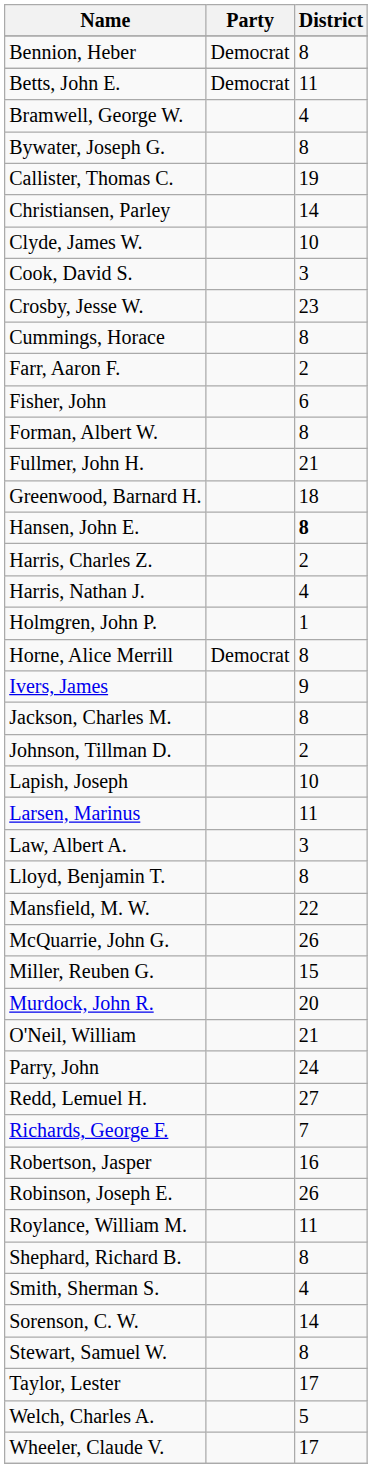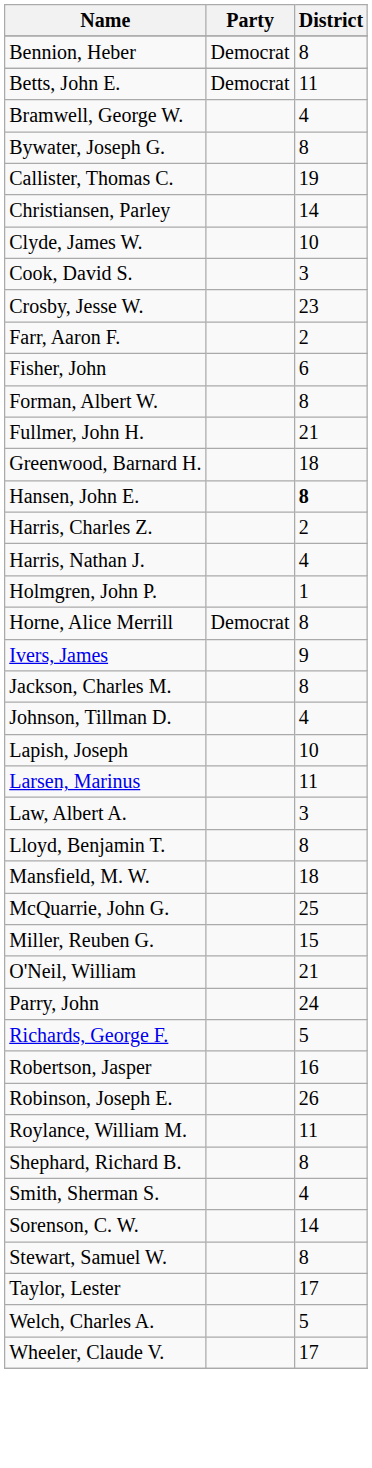- row: Cummings, Horace | 8
Johnson, Tillman D. | District: 2 -> 4
Mansfield, M. W. | District: 22 -> 18
McQuarrie, John G. | District: 26 -> 25
- row: Murdock, John R. | 20
- row: Redd, Lemuel H. | 27
Richards, George F. | District: 7 -> 5
